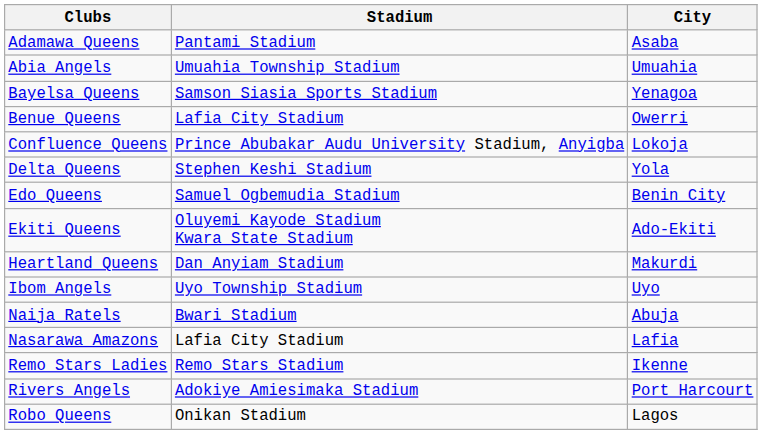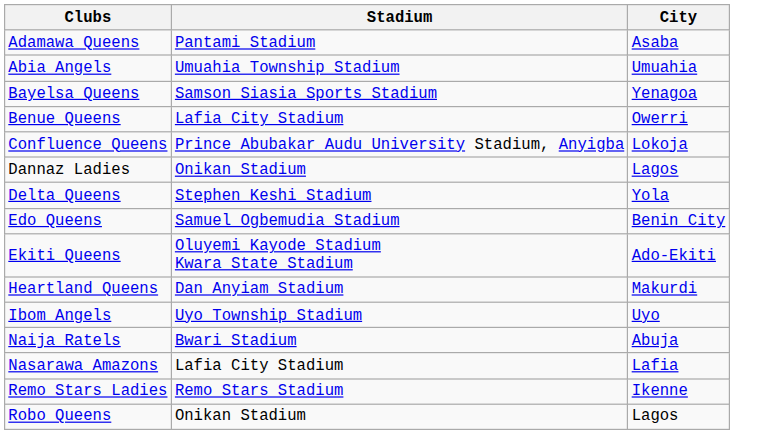+ row: Dannaz Ladies | Onikan Stadium | Lagos
- row: Rivers Angels | Adokiye Amiesimaka Stadium | Port Harcourt
